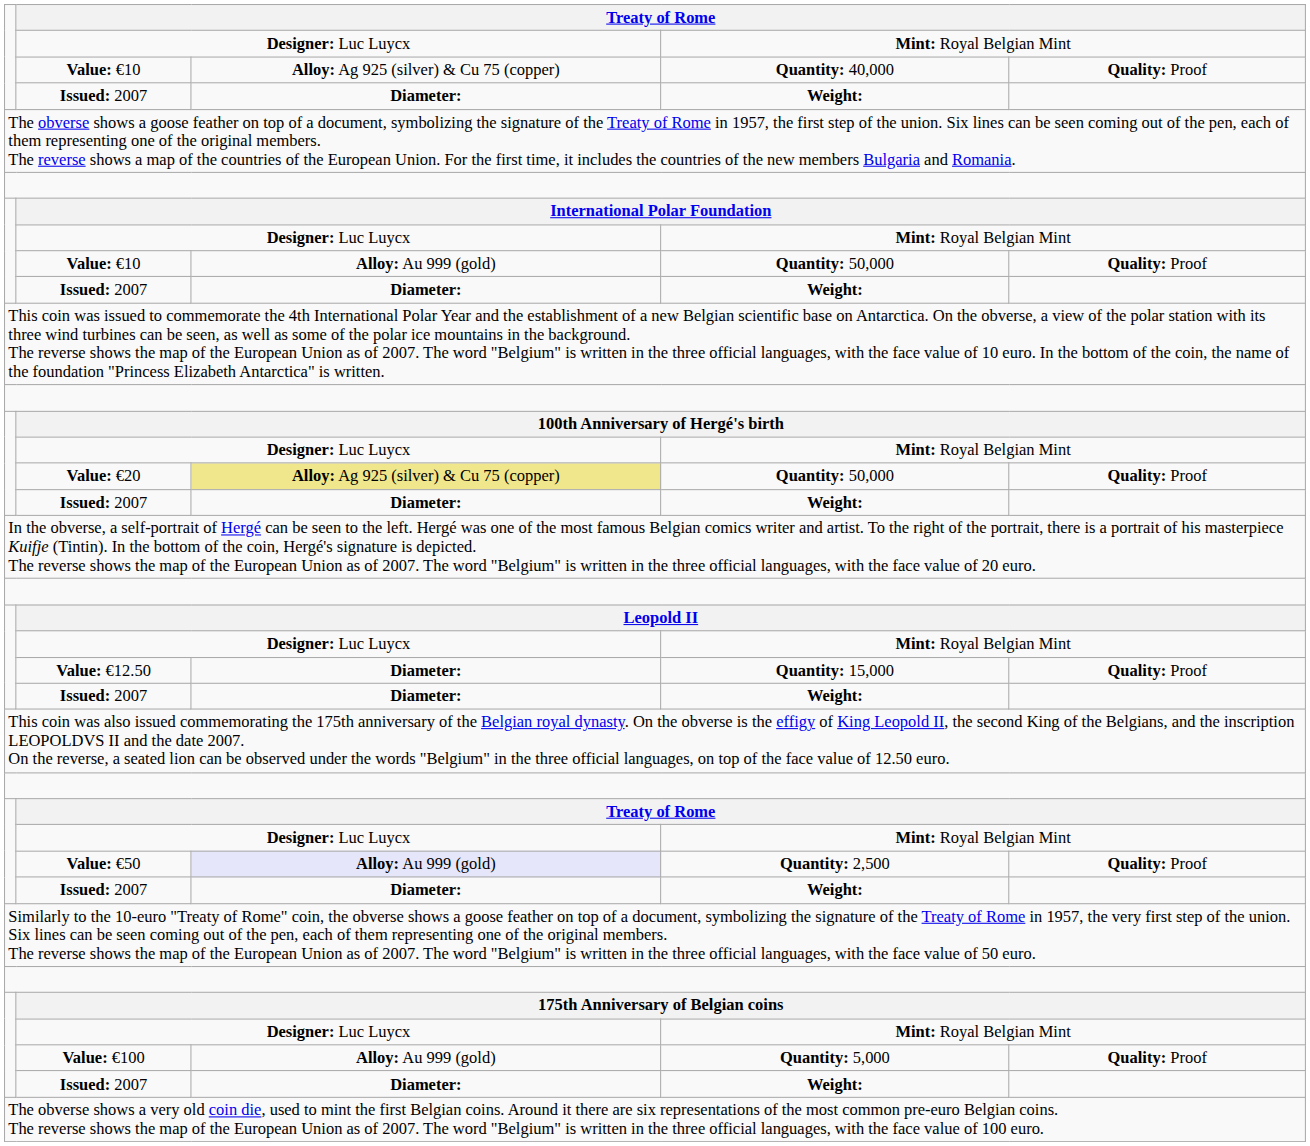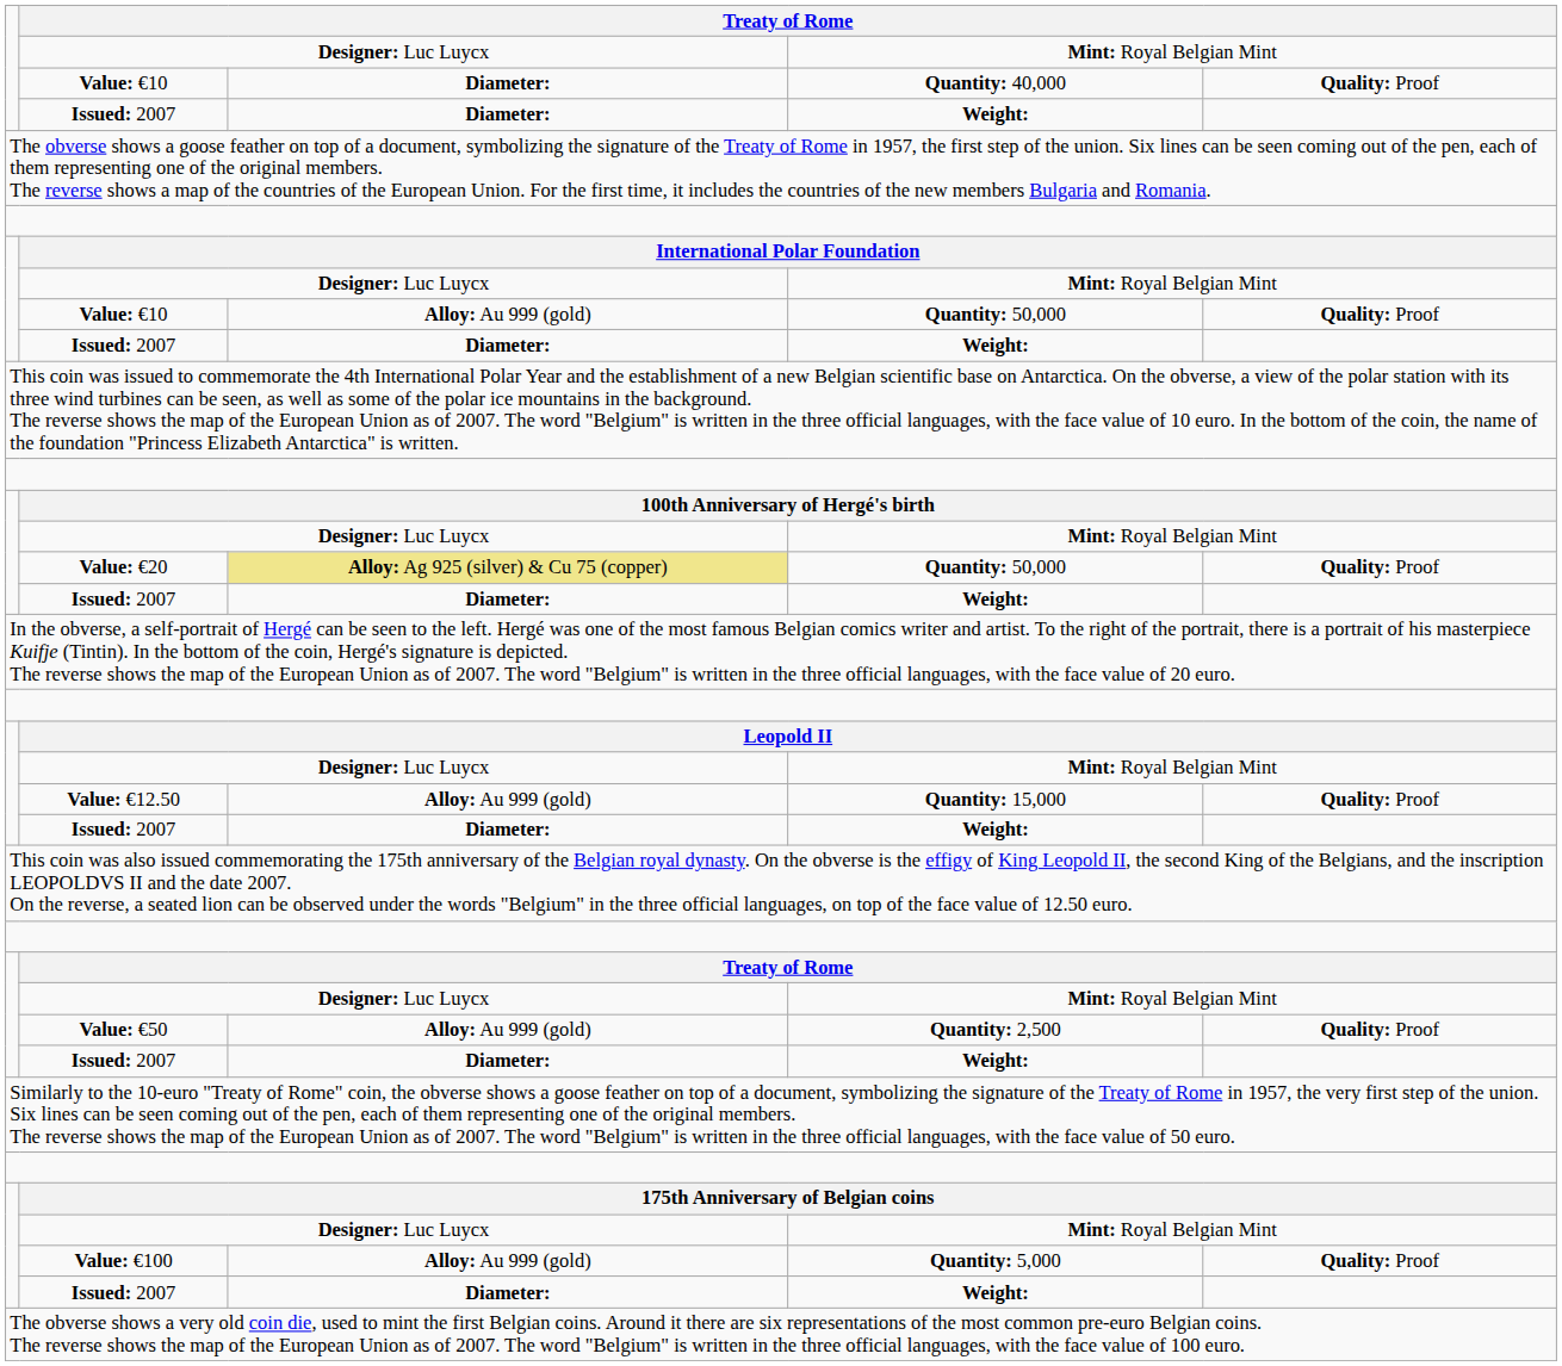Value: €10 / Quantity: 40,000 | column 3: Alloy: Ag 925 (silver) & Cu 75 (copper) -> Diameter:
Value: €12.50 | column 3: Diameter: -> Alloy: Au 999 (gold)
Value: €50 | column 3: lavender background -> no background
